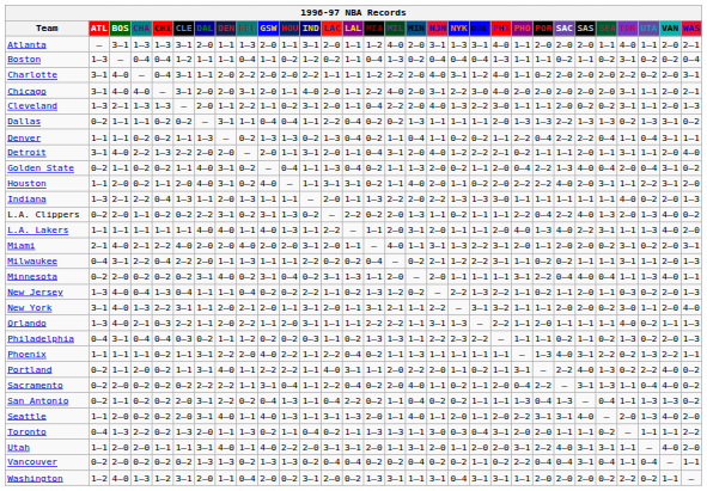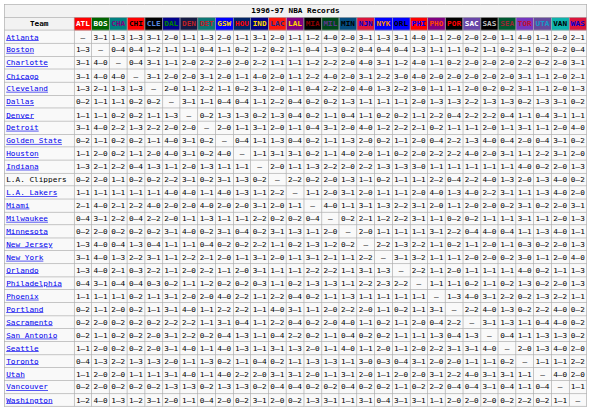New York | DEN: 2–0 -> 2–2
Phoenix | DEN: 2–2 -> 2–0
Toronto | CHI: 0–2 -> 1–3
